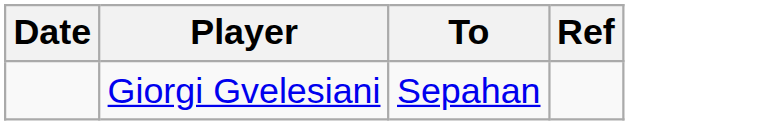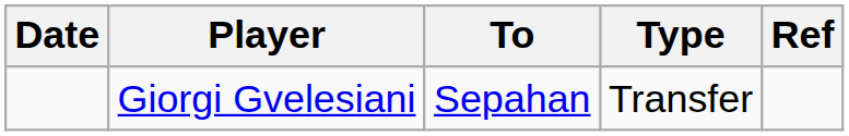+ column: Type | Transfer
